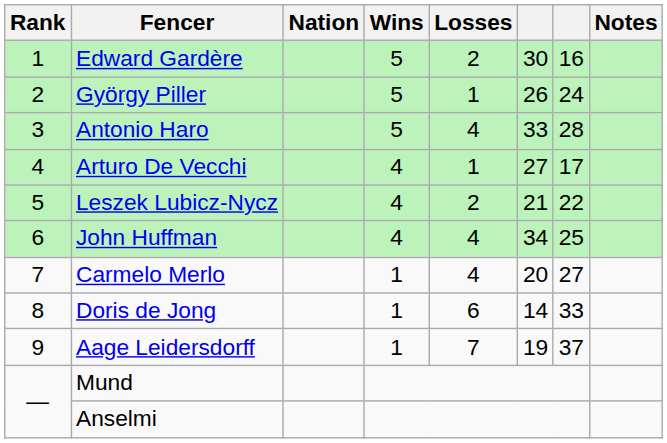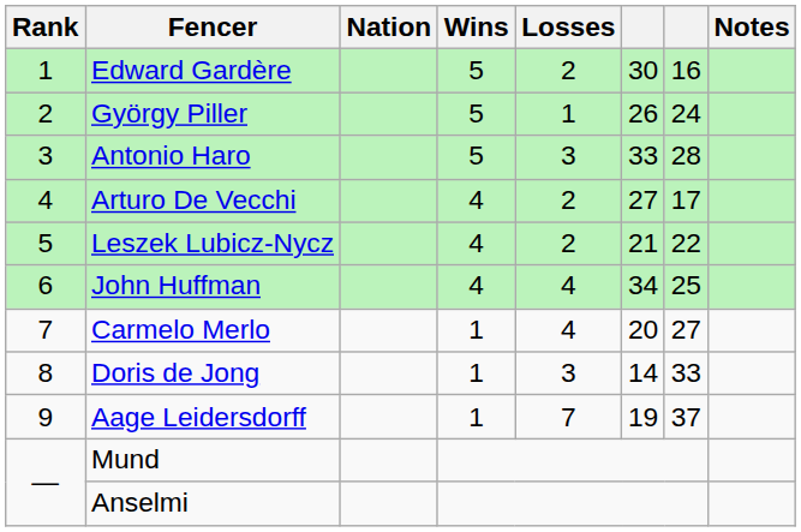Antonio Haro | Losses: 4 -> 3
Arturo De Vecchi | Losses: 1 -> 2
Doris de Jong | Losses: 6 -> 3
